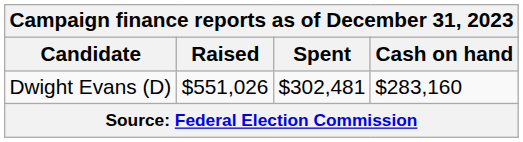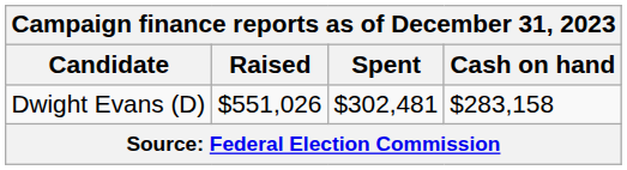Dwight Evans (D) | Cash on hand: $283,160 -> $283,158
